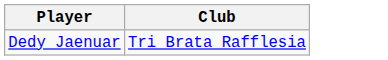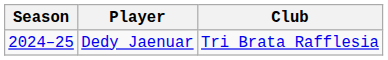+ column: Season | 2024–25
